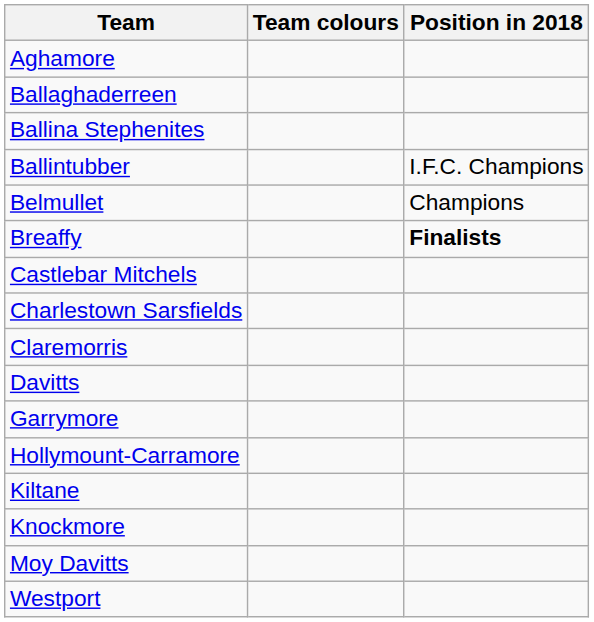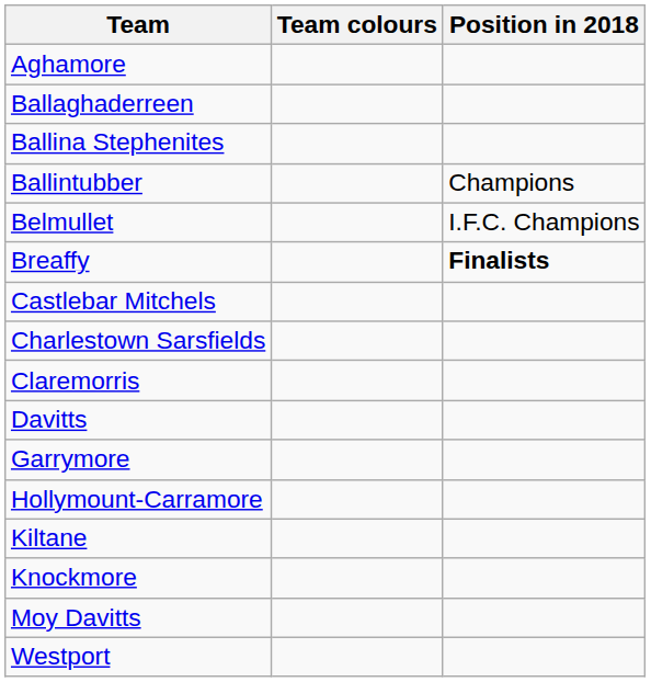Ballintubber | Position in 2018: I.F.C. Champions -> Champions
Belmullet | Position in 2018: Champions -> I.F.C. Champions
